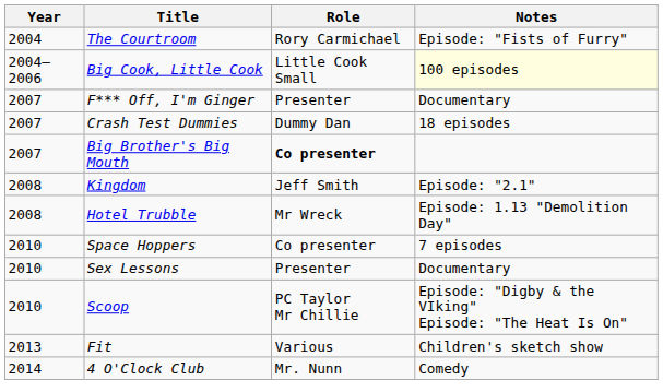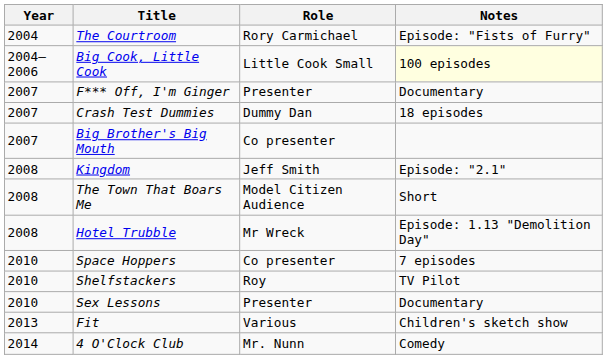Big Brother's Big Mouth | Role: bold -> normal
+ row: 2008 | The Town That Boars Me | Model Citizen Audience | Short
+ row: 2010 | Shelfstackers | Roy | TV Pilot
- row: 2010 | Scoop | PC Taylor Mr Chillie | Episode: "Digby & the VIking" Episode: "The Heat Is On"
